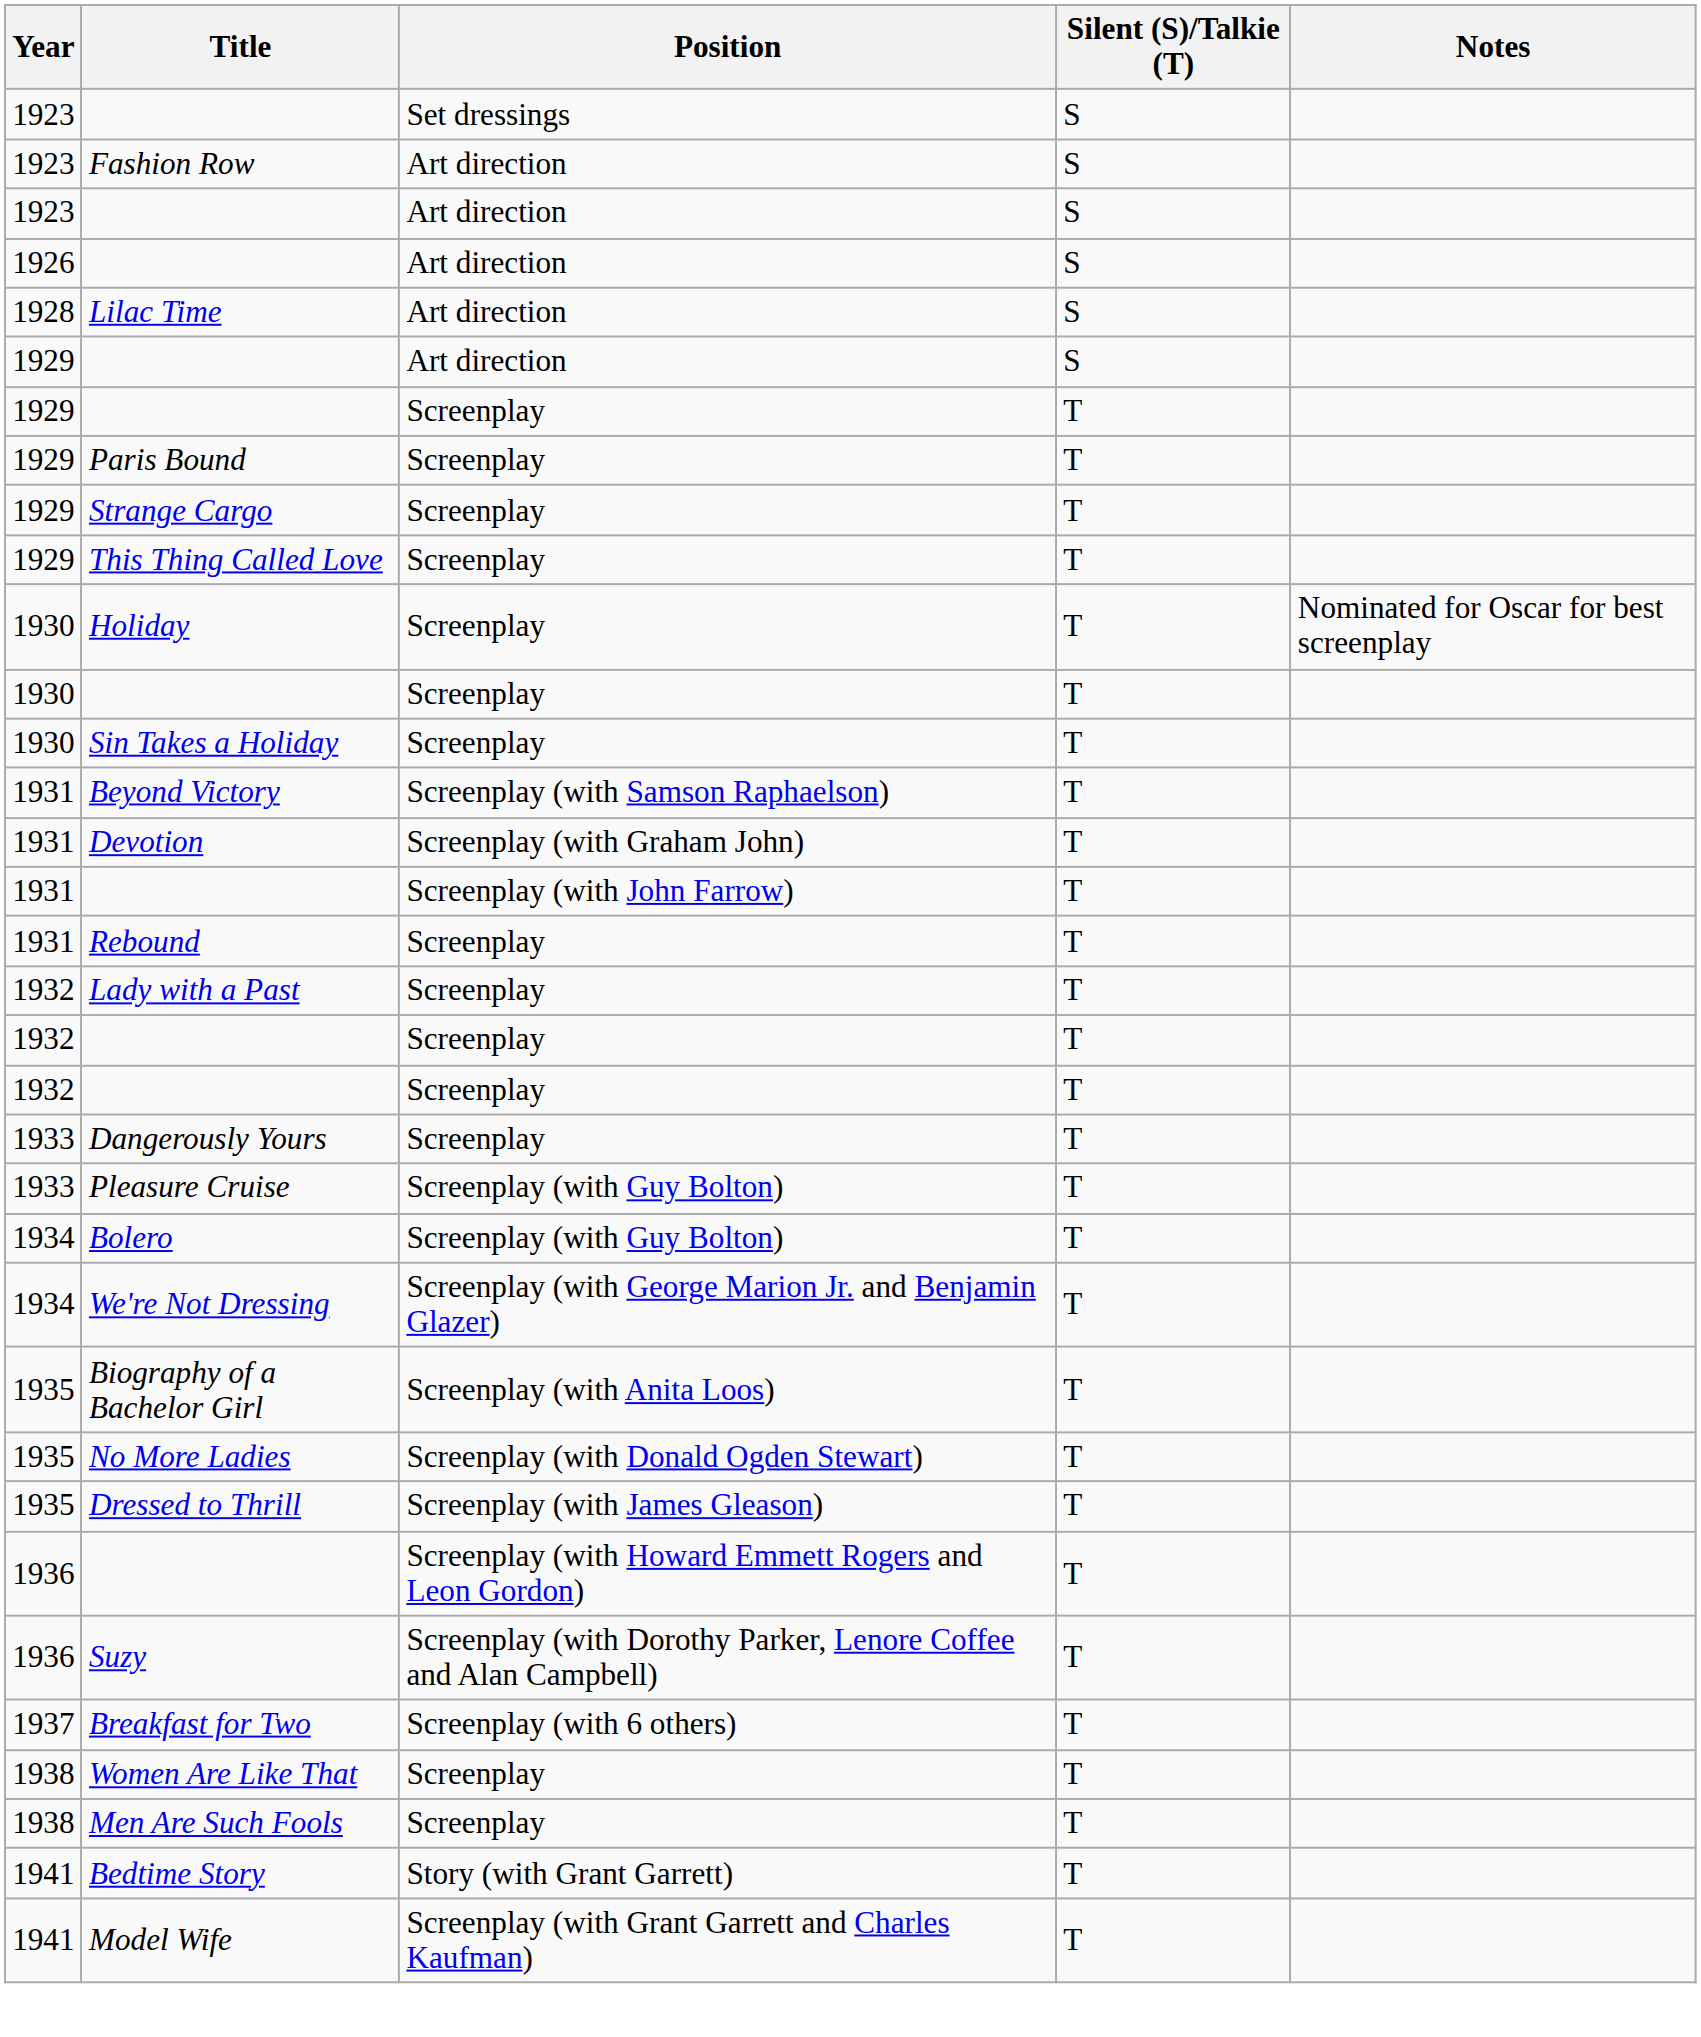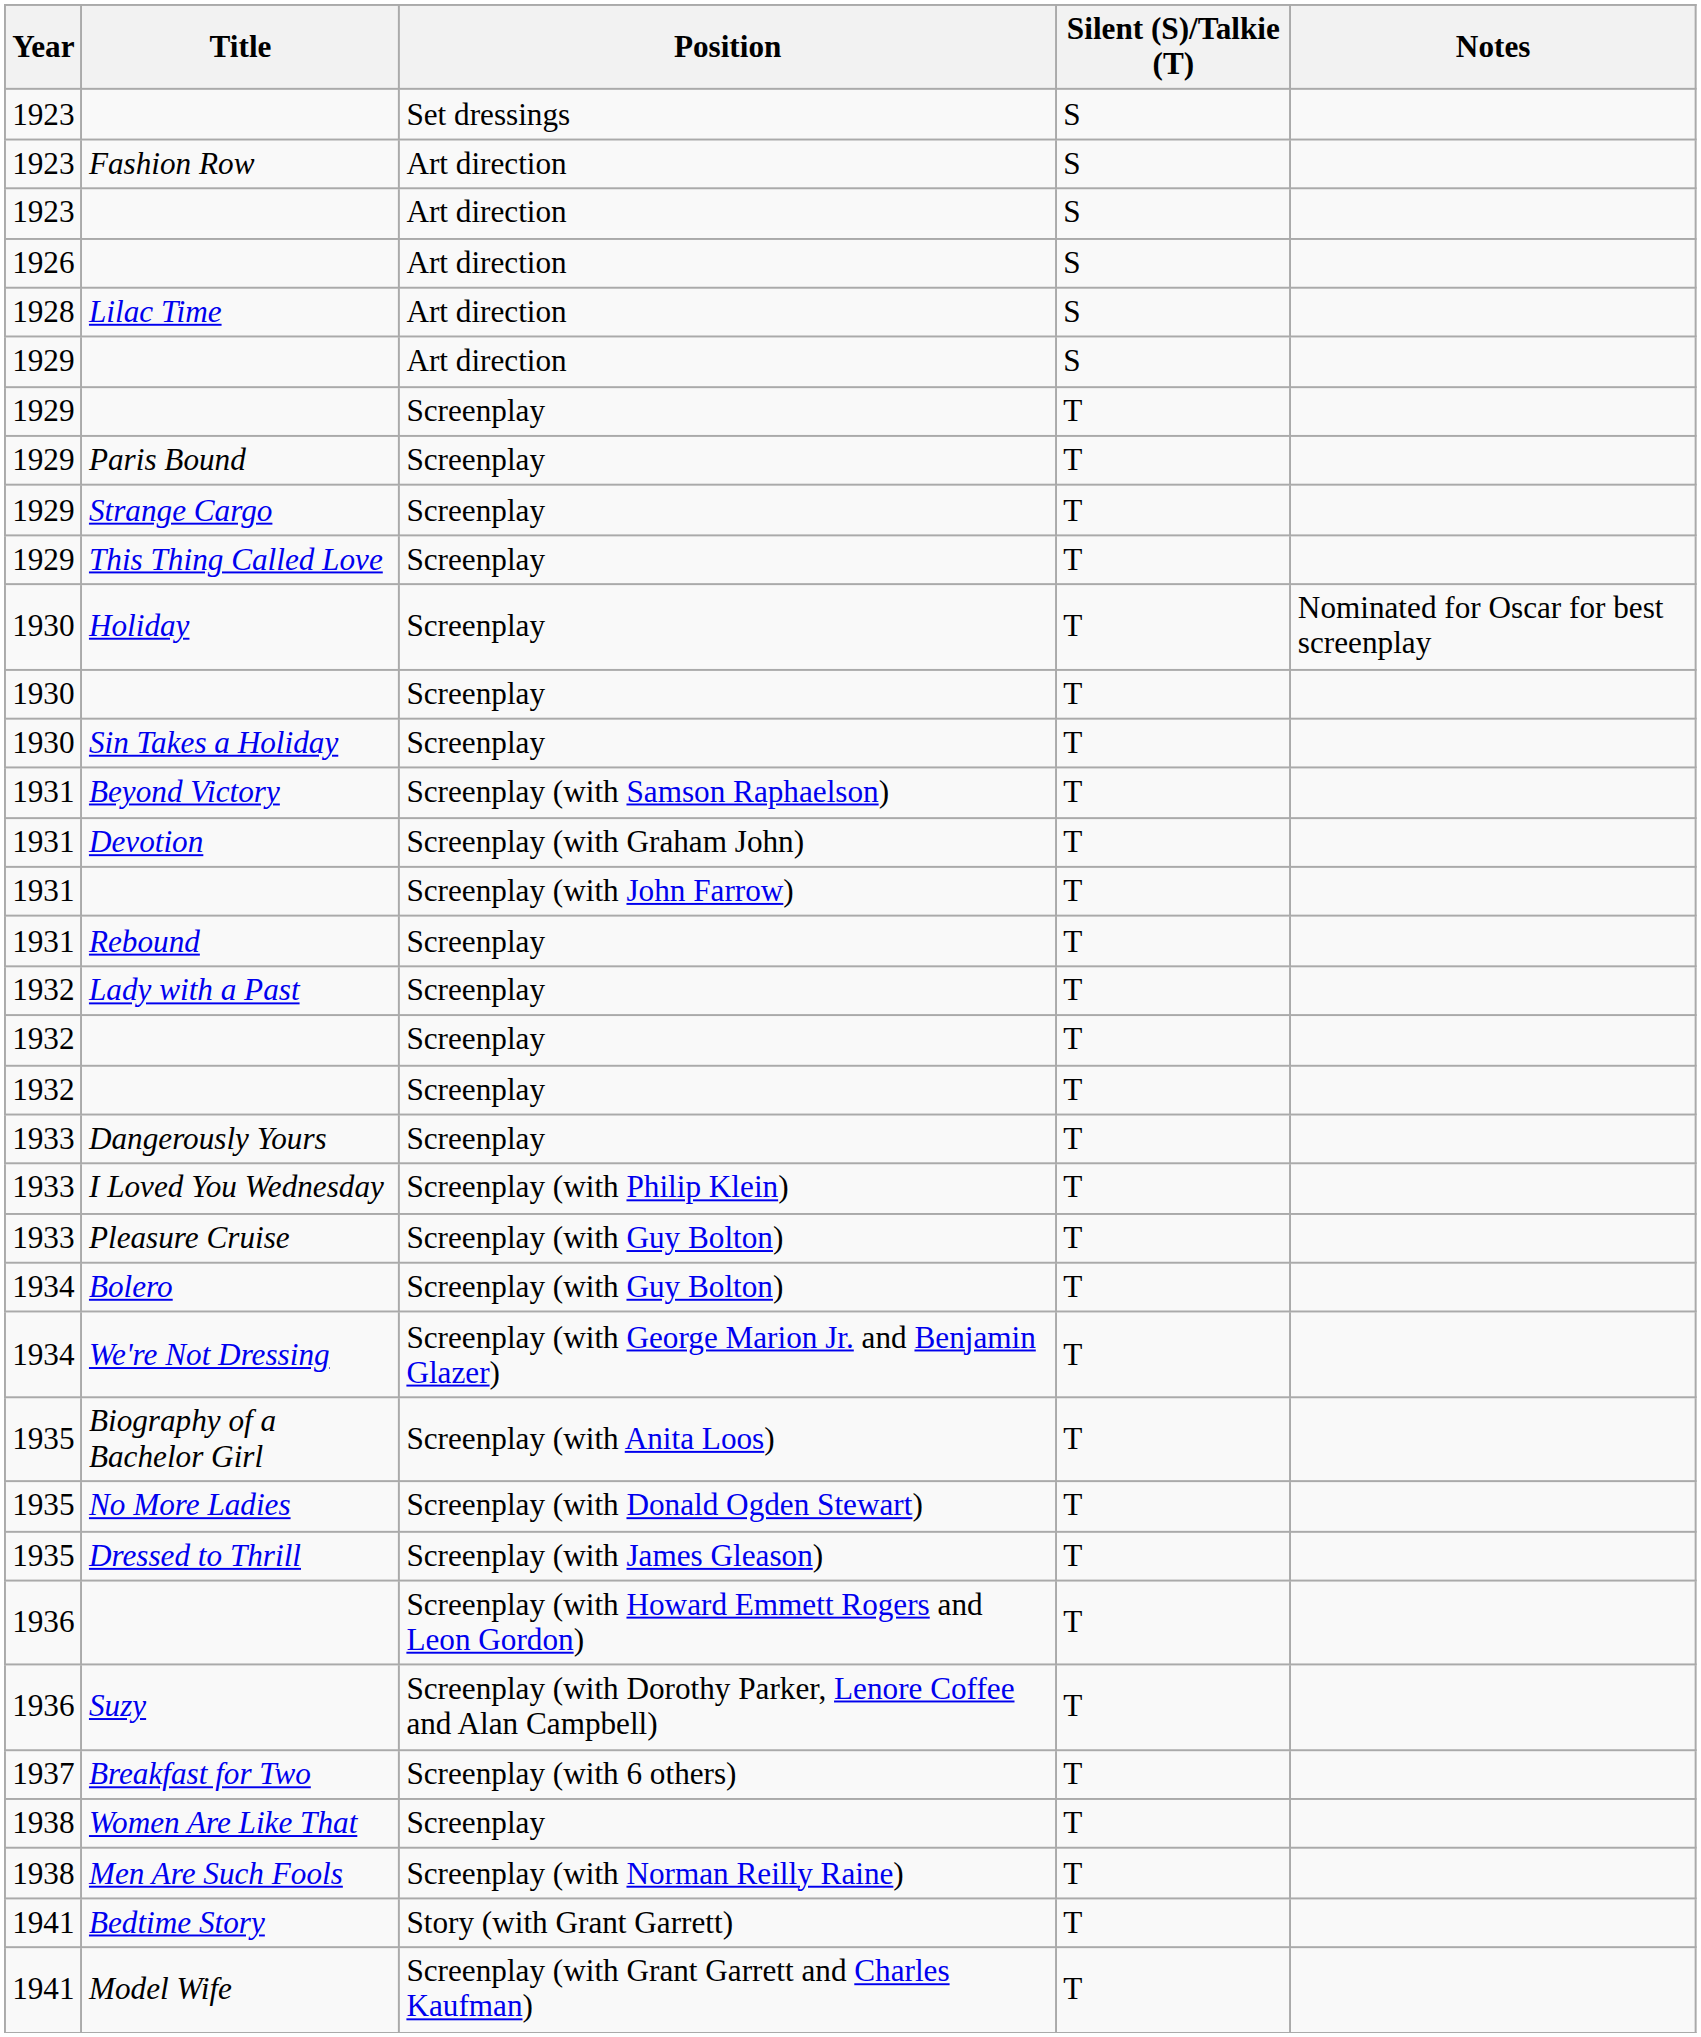+ row: 1933 | I Loved You Wednesday | Screenplay (with Philip Klein) | T
Men Are Such Fools | Position: Screenplay -> Screenplay (with Norman Reilly Raine)
